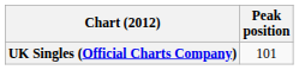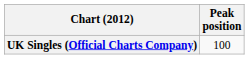UK Singles (Official Charts Company) | Peak position: 101 -> 100
